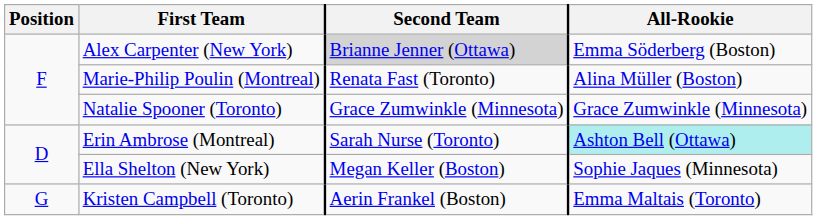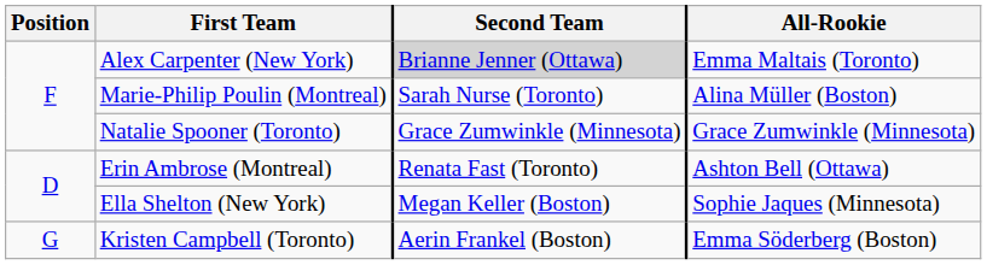Alex Carpenter (New York) | All-Rookie: Emma Söderberg (Boston) -> Emma Maltais (Toronto)
Marie-Philip Poulin (Montreal) | Second Team: Renata Fast (Toronto) -> Sarah Nurse (Toronto)
Erin Ambrose (Montreal) | Second Team: Sarah Nurse (Toronto) -> Renata Fast (Toronto)
Erin Ambrose (Montreal) | All-Rookie: paleturquoise background -> no background
Kristen Campbell (Toronto) | All-Rookie: Emma Maltais (Toronto) -> Emma Söderberg (Boston)
